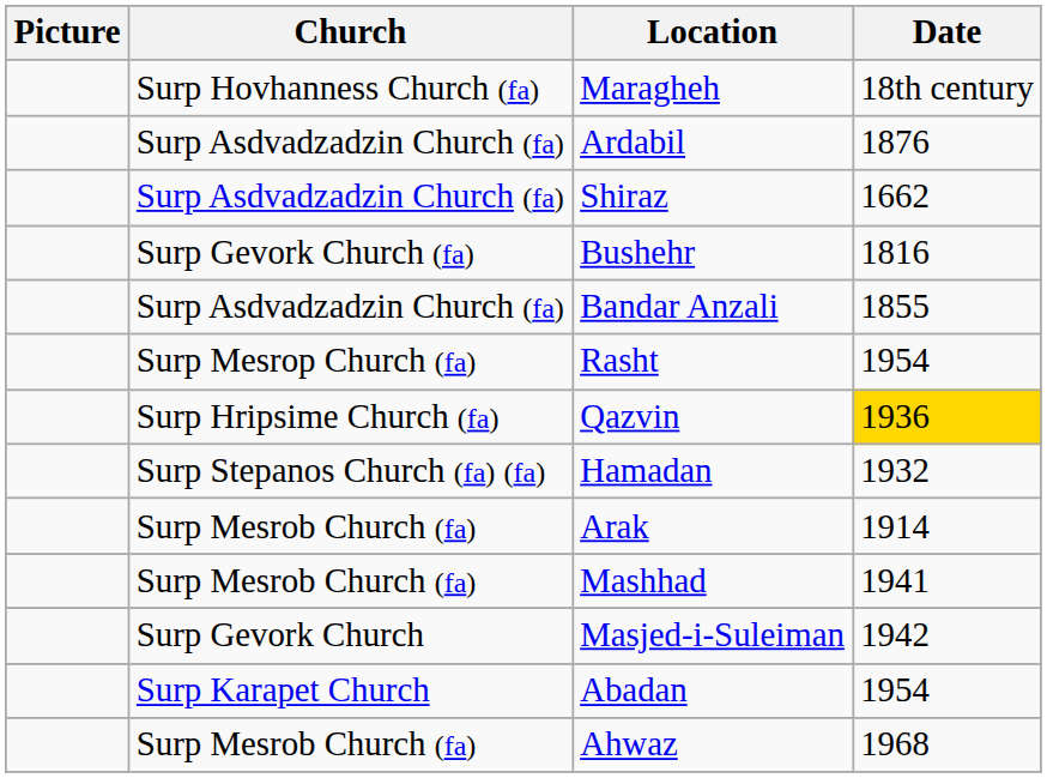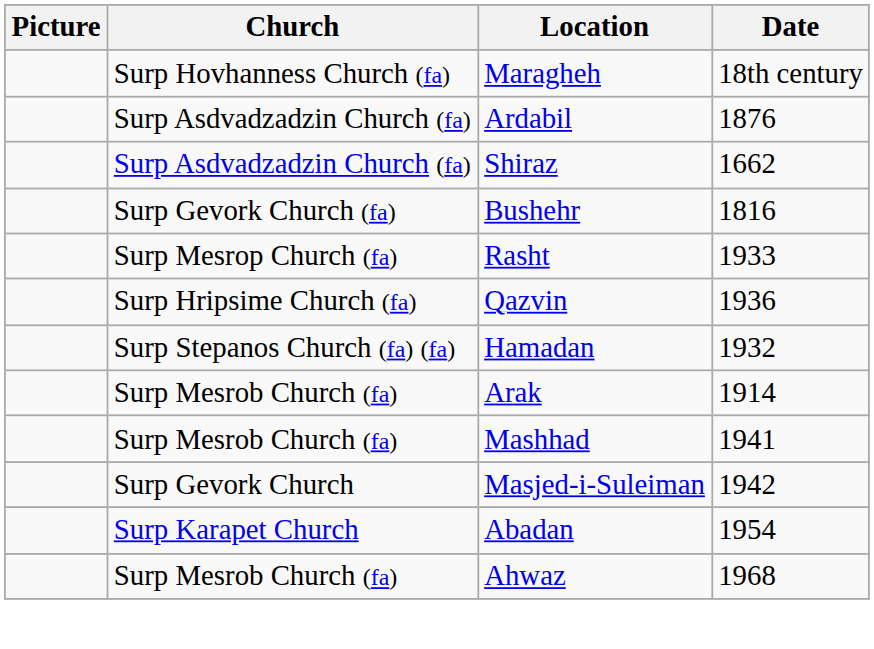- row: Surp Asdvadzadzin Church (fa) | Bandar Anzali | 1855
Rasht | Date: 1954 -> 1933
Qazvin | Date: gold background -> no background
